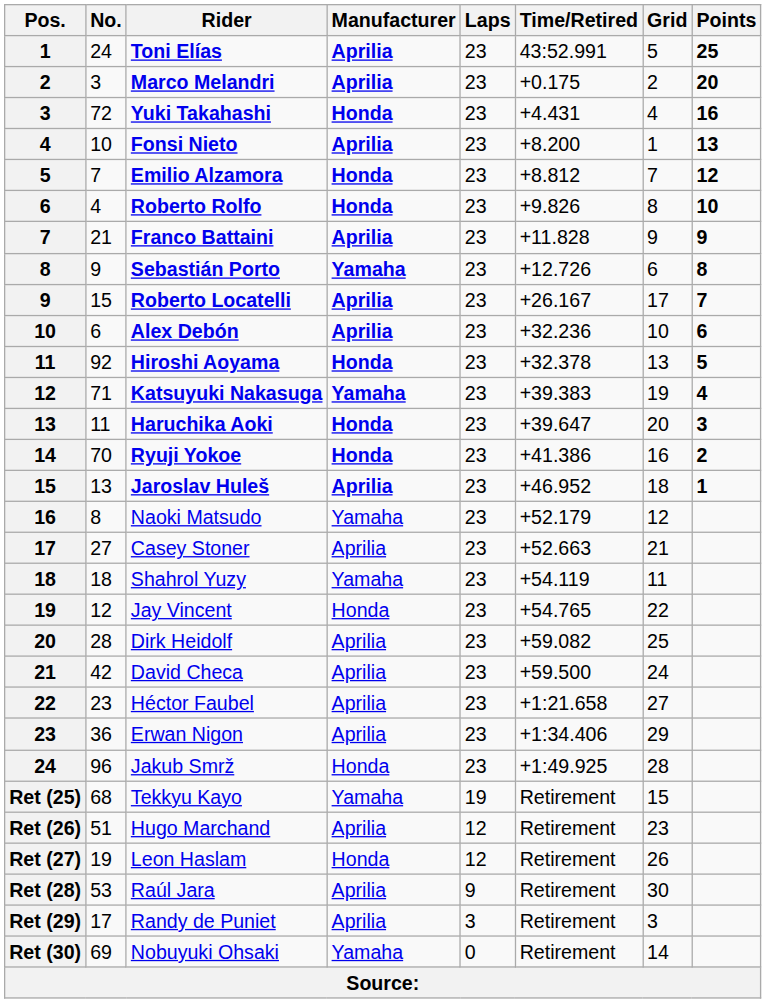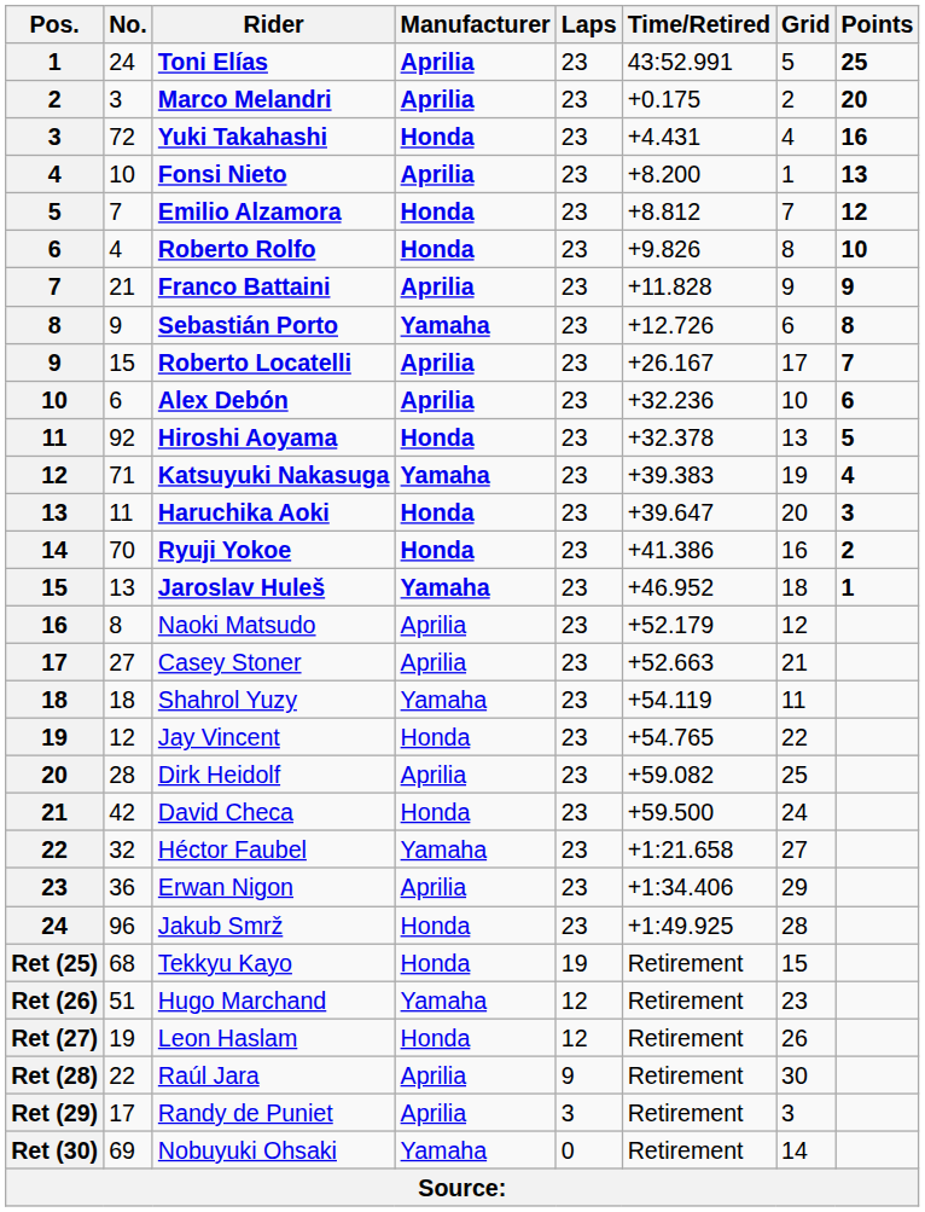Jaroslav Huleš | Manufacturer: Aprilia -> Yamaha
Naoki Matsudo | Manufacturer: Yamaha -> Aprilia
David Checa | Manufacturer: Aprilia -> Honda
Héctor Faubel | No.: 23 -> 32
Héctor Faubel | Manufacturer: Aprilia -> Yamaha
Tekkyu Kayo | Manufacturer: Yamaha -> Honda
Hugo Marchand | Manufacturer: Aprilia -> Yamaha
Raúl Jara | No.: 53 -> 22
